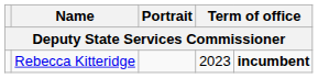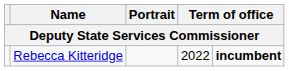Rebecca Kitteridge | column 4: 2023 -> 2022
